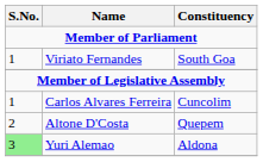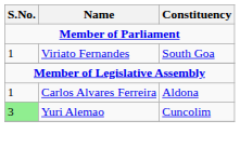Carlos Alvares Ferreira | Constituency: Cuncolim -> Aldona
- row: 2 | Altone D'Costa | Quepem
Yuri Alemao | Constituency: Aldona -> Cuncolim
